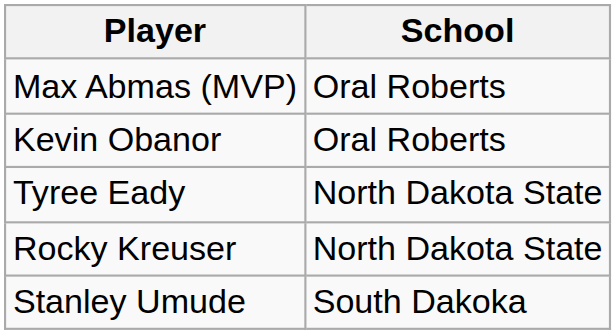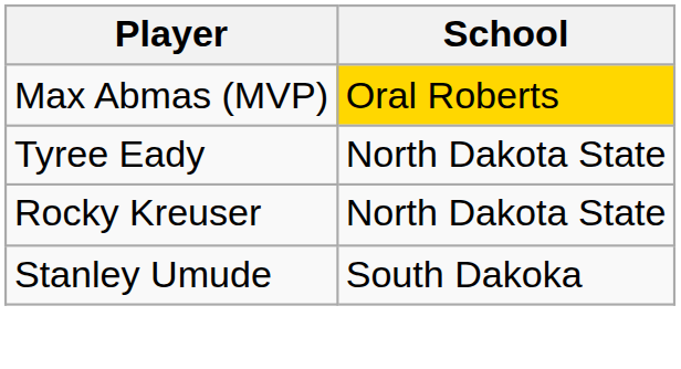Max Abmas (MVP) | School: no background -> gold background
- row: Kevin Obanor | Oral Roberts
